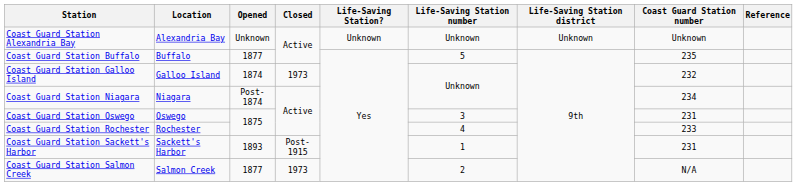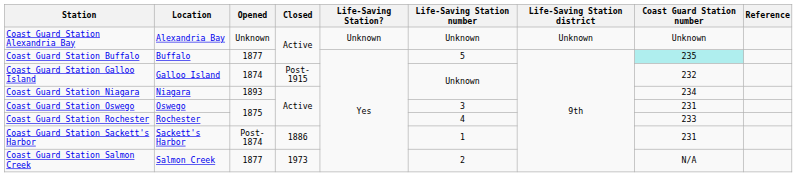Coast Guard Station Buffalo | Coast Guard Station number: no background -> paleturquoise background
Coast Guard Station Galloo Island | Closed: 1973 -> Post-1915
Coast Guard Station Niagara | Opened: Post-1874 -> 1893
Coast Guard Station Sackett's Harbor | Opened: 1893 -> Post-1874
Coast Guard Station Sackett's Harbor | Closed: Post-1915 -> 1886
